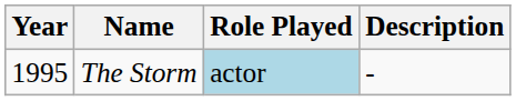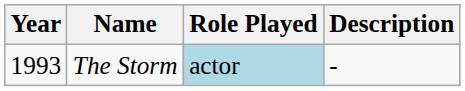The Storm | Year: 1995 -> 1993
